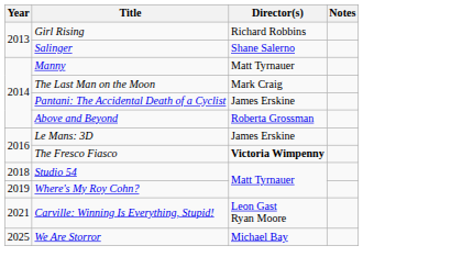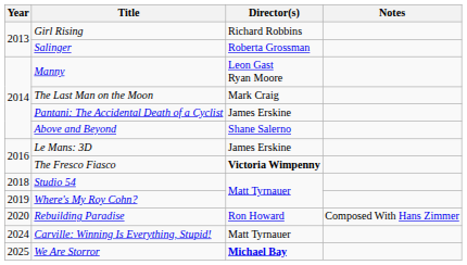Salinger | Director(s): Shane Salerno -> Roberta Grossman
Manny | Director(s): Matt Tyrnauer -> Leon Gast Ryan Moore
Above and Beyond | Director(s): Roberta Grossman -> Shane Salerno
+ row: 2020 | Rebuilding Paradise | Ron Howard | Composed With Hans Zimmer
Carville: Winning Is Everything, Stupid! | Year: 2021 -> 2024
Carville: Winning Is Everything, Stupid! | Director(s): Leon Gast Ryan Moore -> Matt Tyrnauer
We Are Storror | Director(s): normal -> bold
